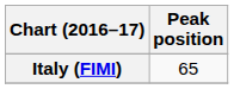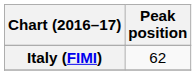Italy (FIMI) | Peak position: 65 -> 62
